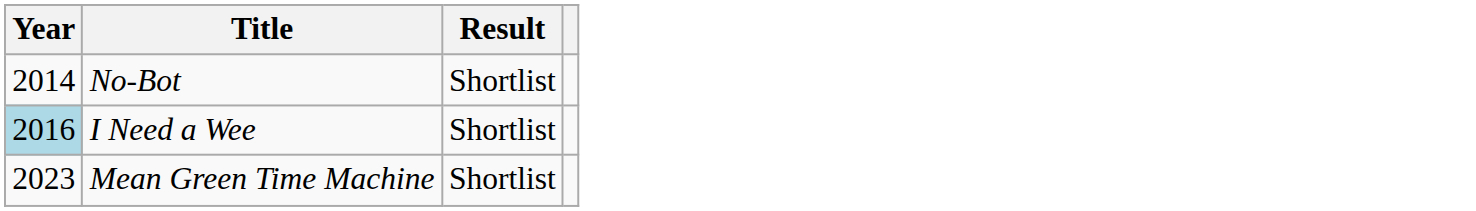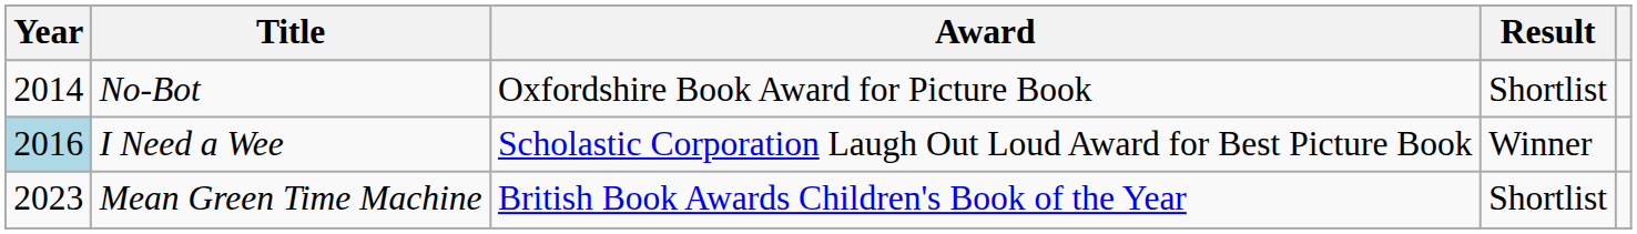+ column: Award | Oxfordshire Book Award for Picture Book | Scholastic Corporation Laugh Out Loud Award for Best Picture Book | British Book Awards Children's Book of the Year
I Need a Wee | Result: Shortlist -> Winner
